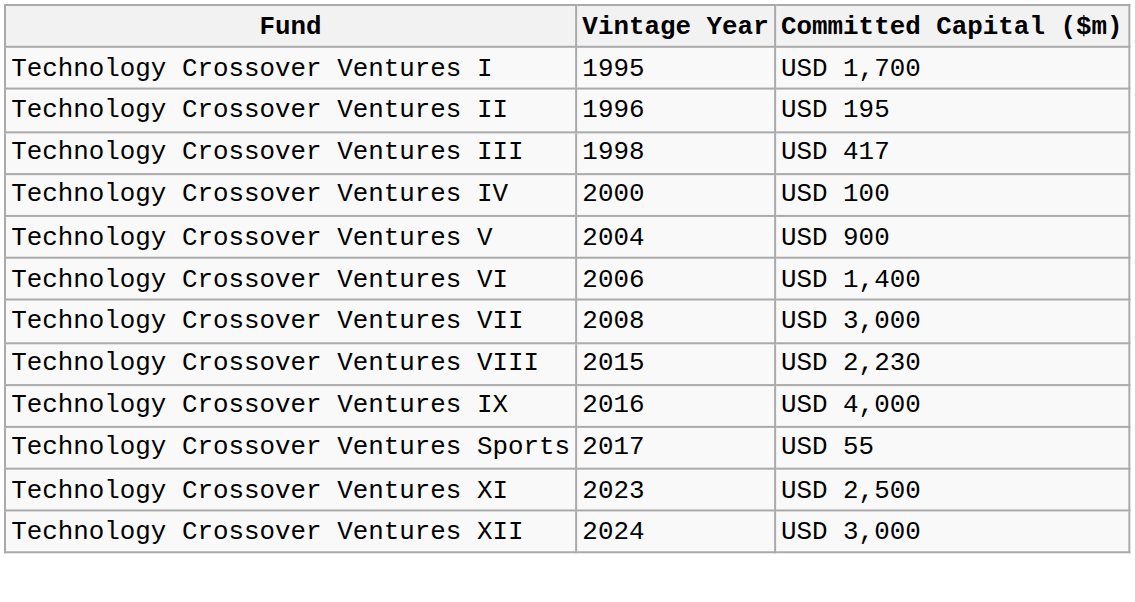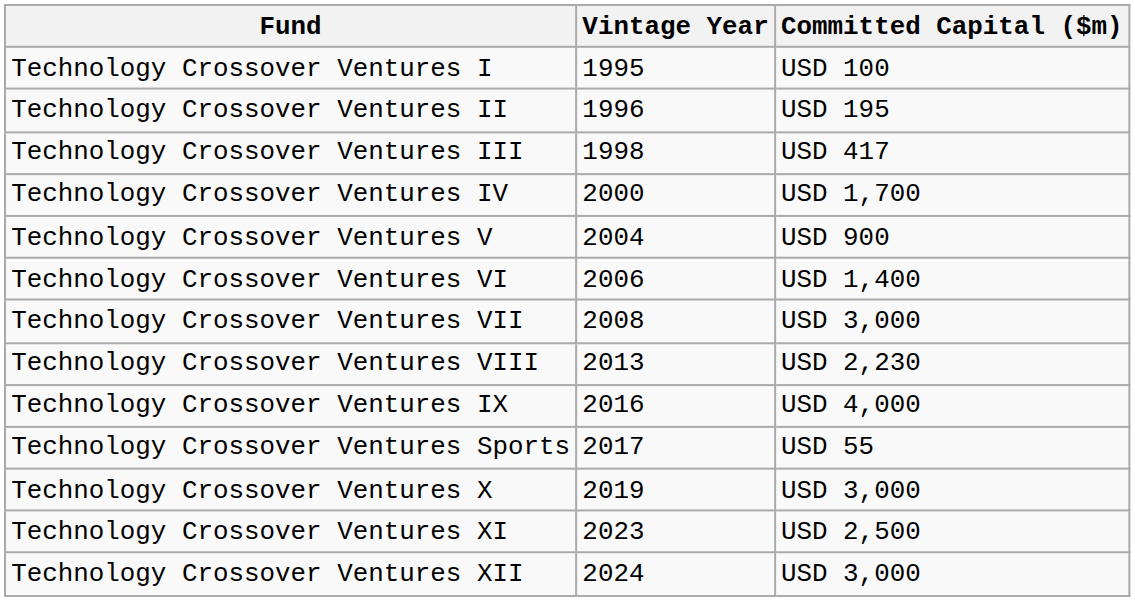Technology Crossover Ventures I | Committed Capital ($m): USD 1,700 -> USD 100
Technology Crossover Ventures IV | Committed Capital ($m): USD 100 -> USD 1,700
Technology Crossover Ventures VIII | Vintage Year: 2015 -> 2013
+ row: Technology Crossover Ventures X | 2019 | USD 3,000
